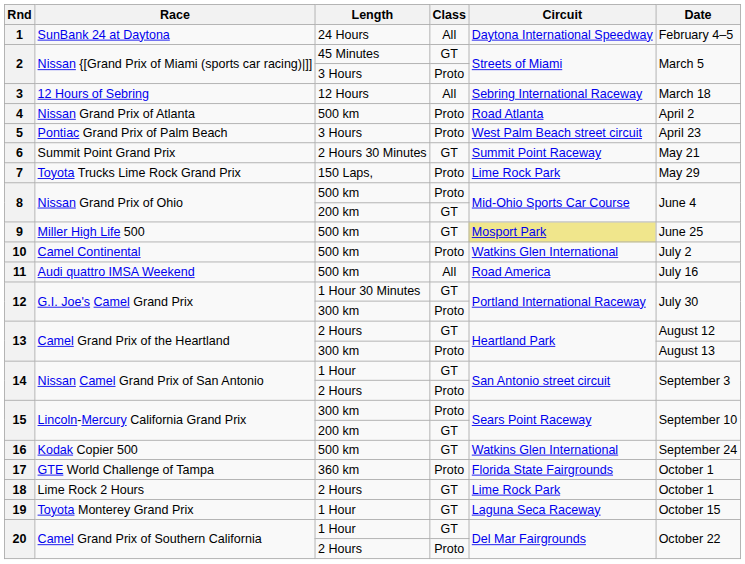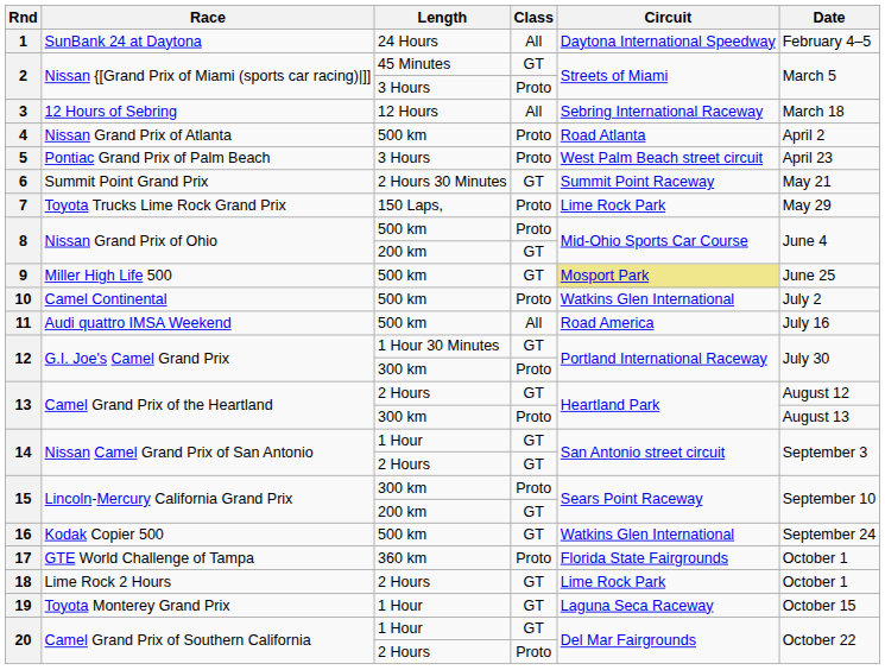14 / 2 Hours | Class: Proto -> GT
